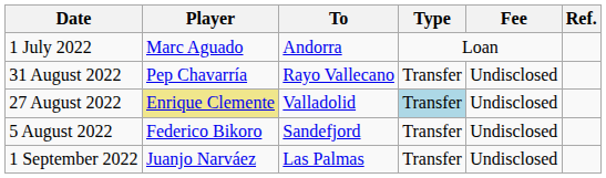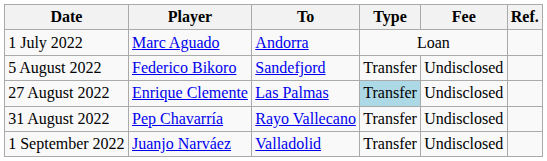rows swapped: 5 August 2022 <-> 31 August 2022
27 August 2022 | Player: khaki background -> no background
27 August 2022 | To: Valladolid -> Las Palmas
1 September 2022 | To: Las Palmas -> Valladolid
